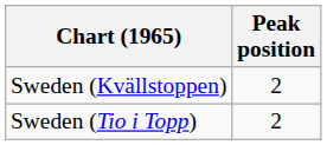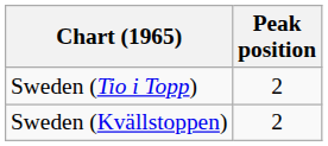rows swapped: Sweden (Kvällstoppen) <-> Sweden (Tio i Topp)
